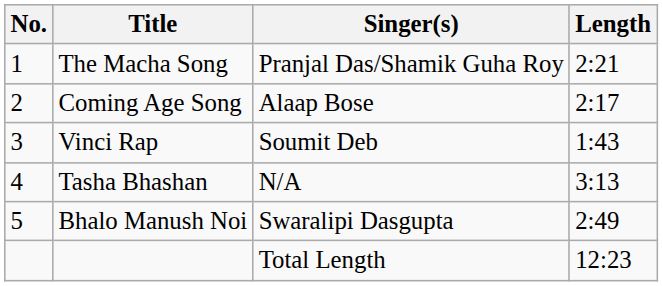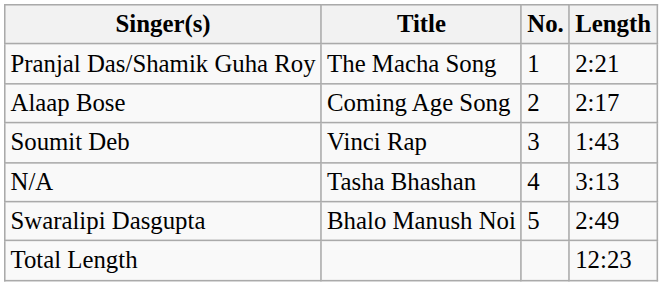columns swapped: No. <-> Singer(s)
